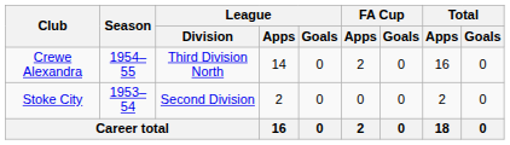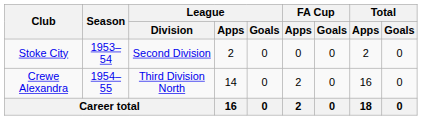rows swapped: Stoke City <-> Crewe Alexandra
